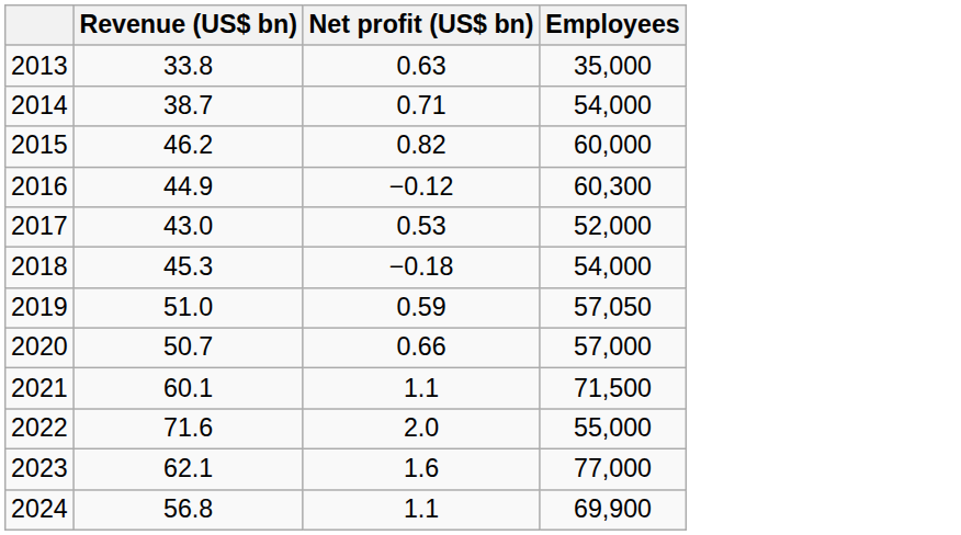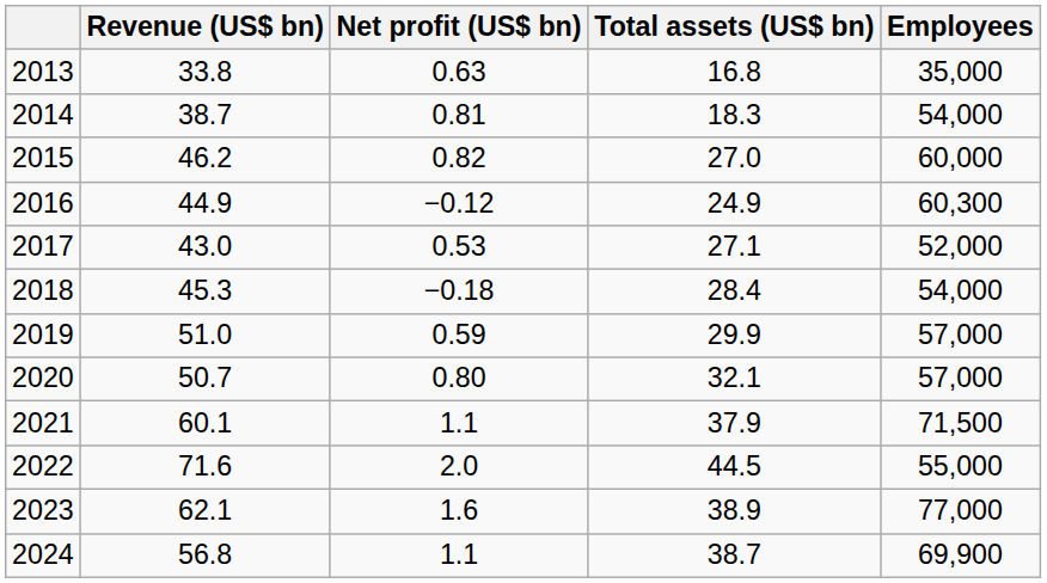+ column: Total assets (US$ bn) | 16.8 | 18.3 | 27.0 | 24.9 | 27.1 | 28.4 | 29.9 | 32.1 | 37.9 | 44.5 | 38.9 | 38.7
2014 | Net profit (US$ bn): 0.71 -> 0.81
2019 | Employees: 57,050 -> 57,000
2020 | Net profit (US$ bn): 0.66 -> 0.80
